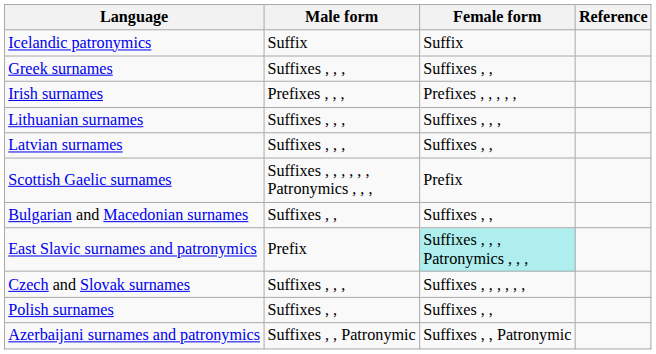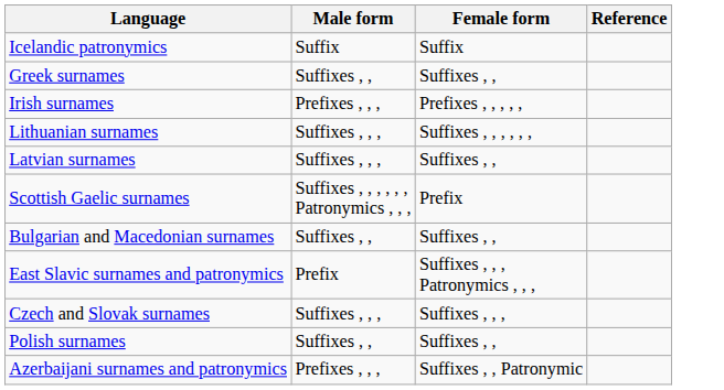Greek surnames | Male form: Suffixes , , , -> Suffixes , ,
Lithuanian surnames | Female form: Suffixes , , , -> Suffixes , , , , , ,
East Slavic surnames and patronymics | Female form: paleturquoise background -> no background
Czech and Slovak surnames | Female form: Suffixes , , , , , , -> Suffixes , , ,
Azerbaijani surnames and patronymics | Male form: Suffixes , , Patronymic -> Prefixes , , ,
